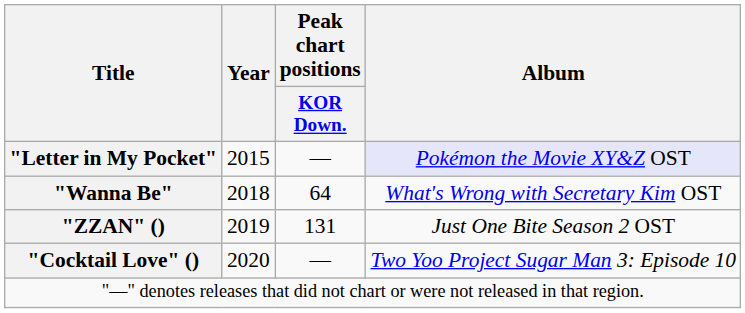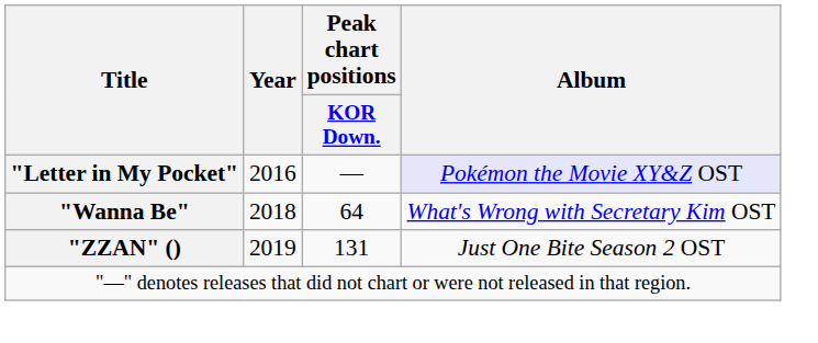"Letter in My Pocket" | Year: 2015 -> 2016
- row: "Cocktail Love" () | 2020 | — | Two Yoo Project Sugar Man 3: Episode 10
